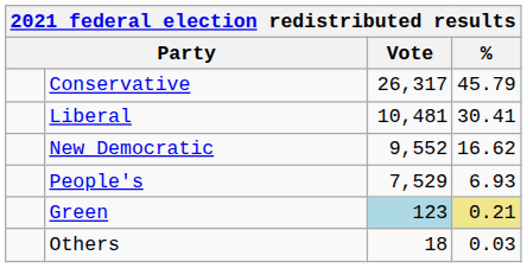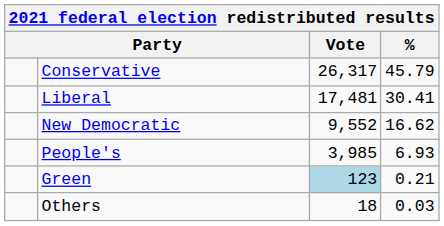Liberal | Vote: 10,481 -> 17,481
People's | Vote: 7,529 -> 3,985
Green | %: khaki background -> no background
